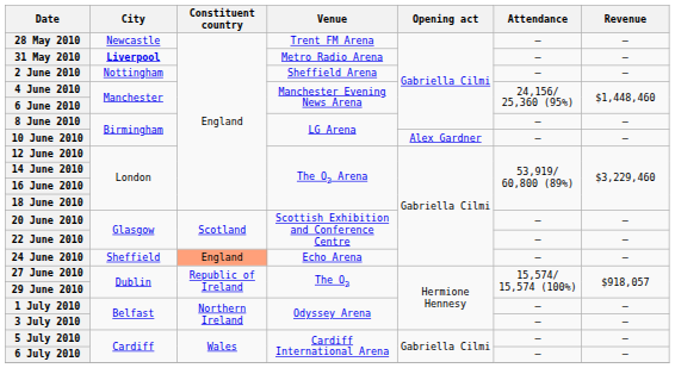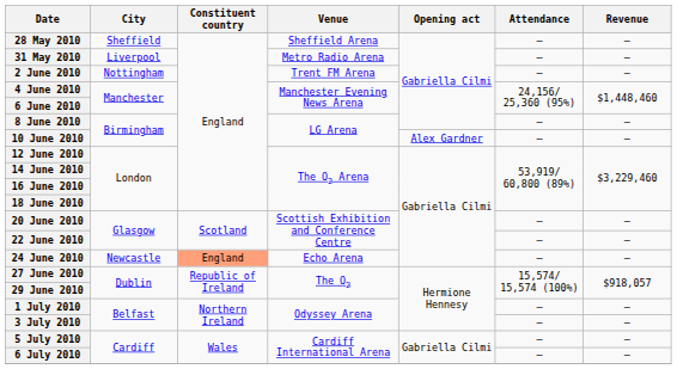28 May 2010 | City: Newcastle -> Sheffield
28 May 2010 | Venue: Trent FM Arena -> Sheffield Arena
31 May 2010 | City: bold -> normal
2 June 2010 | Venue: Sheffield Arena -> Trent FM Arena
24 June 2010 | City: Sheffield -> Newcastle
